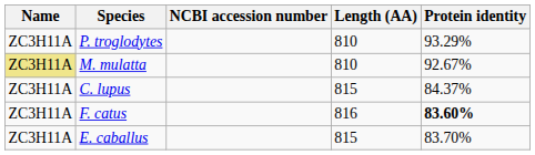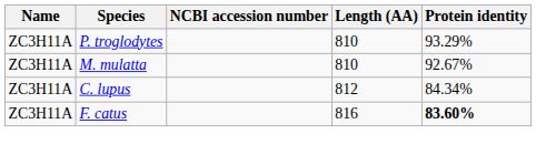M. mulatta | Name: khaki background -> no background
C. lupus | Length (AA): 815 -> 812
C. lupus | Protein identity: 84.37% -> 84.34%
- row: ZC3H11A | E. caballus | 815 | 83.70%
